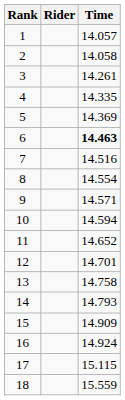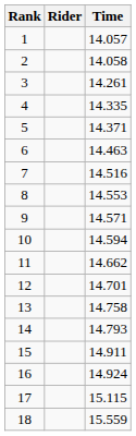5 | Time: 14.369 -> 14.371
6 | Time: bold -> normal
8 | Time: 14.554 -> 14.553
11 | Time: 14.652 -> 14.662
15 | Time: 14.909 -> 14.911
